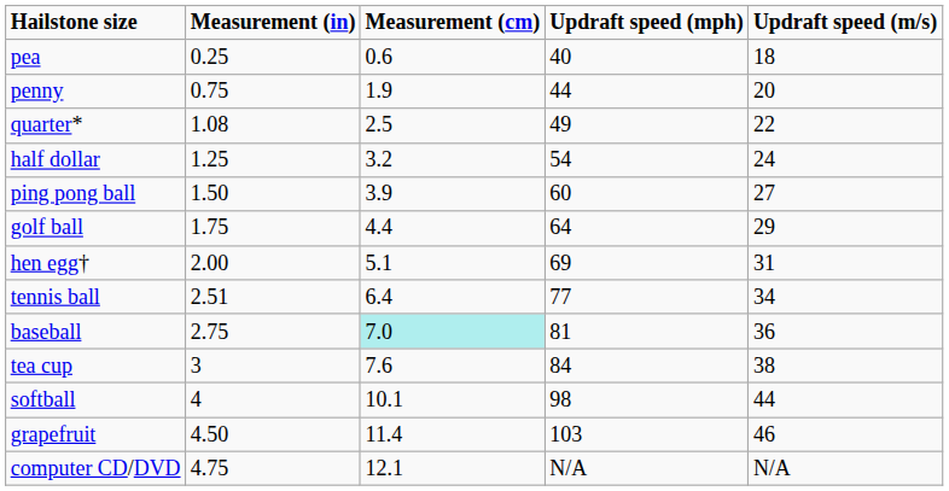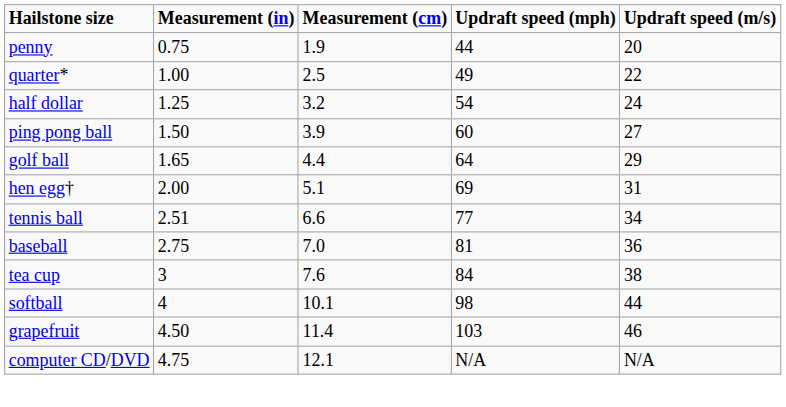- row: pea | 0.25 | 0.6 | 40 | 18
quarter* | Measurement (in): 1.08 -> 1.00
golf ball | Measurement (in): 1.75 -> 1.65
tennis ball | Measurement (cm): 6.4 -> 6.6
baseball | Measurement (cm): paleturquoise background -> no background
